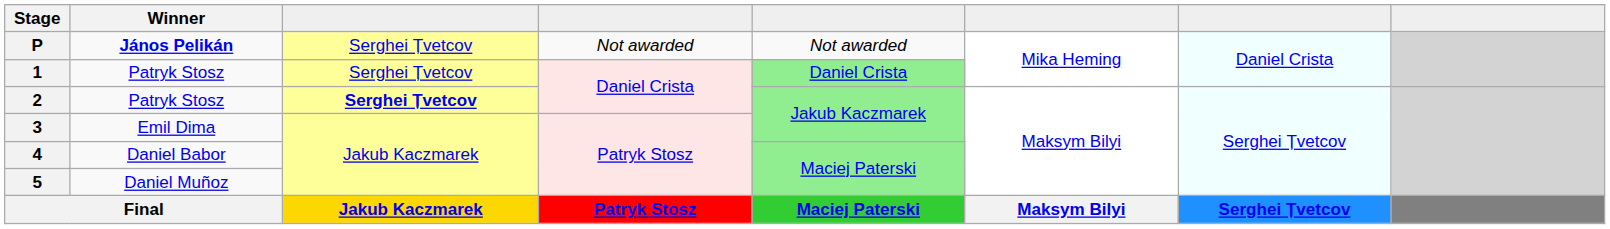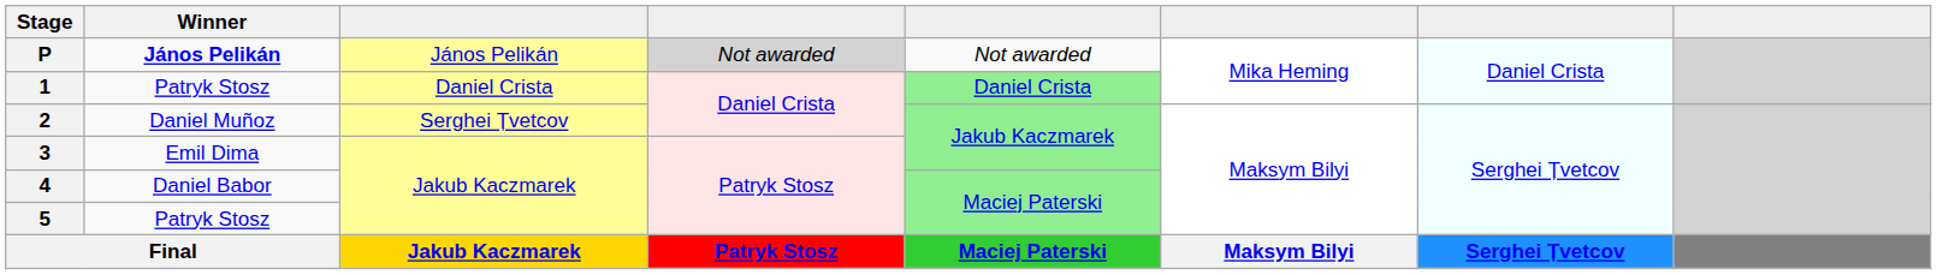P | column 3: Serghei Țvetcov -> János Pelikán
P | column 4: no background -> lightgrey background
1 | column 3: Serghei Țvetcov -> Daniel Crista
2 | Winner: Patryk Stosz -> Daniel Muñoz
2 | column 3: bold -> normal
5 | Winner: Daniel Muñoz -> Patryk Stosz
